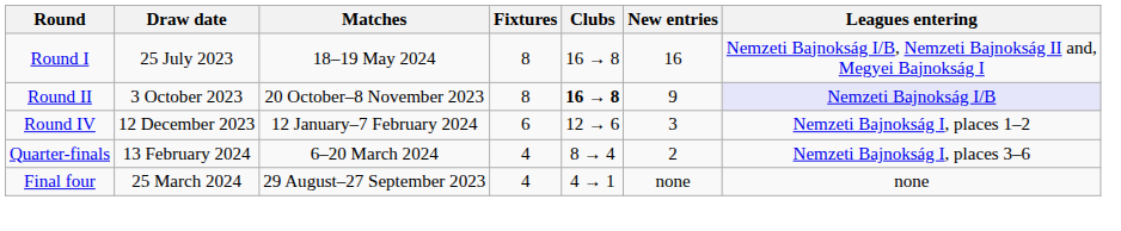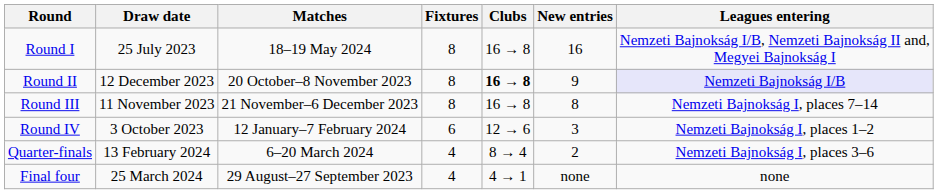Round II | Draw date: 3 October 2023 -> 12 December 2023
+ row: Round III | 11 November 2023 | 21 November–6 December 2023 | 8 | 16 → 8 | 8 | Nemzeti Bajnokság I, places 7–14
Round IV | Draw date: 12 December 2023 -> 3 October 2023
